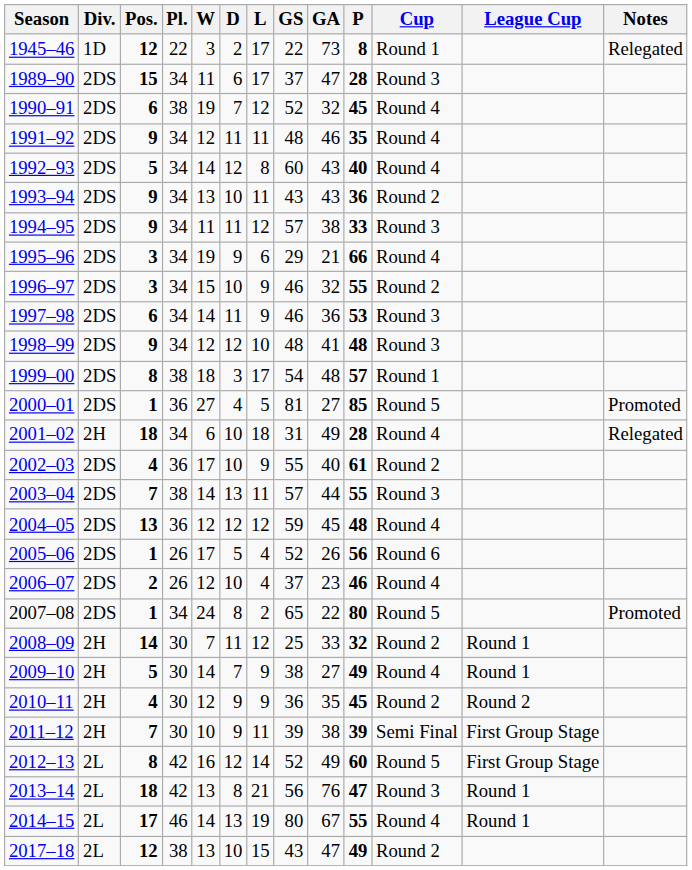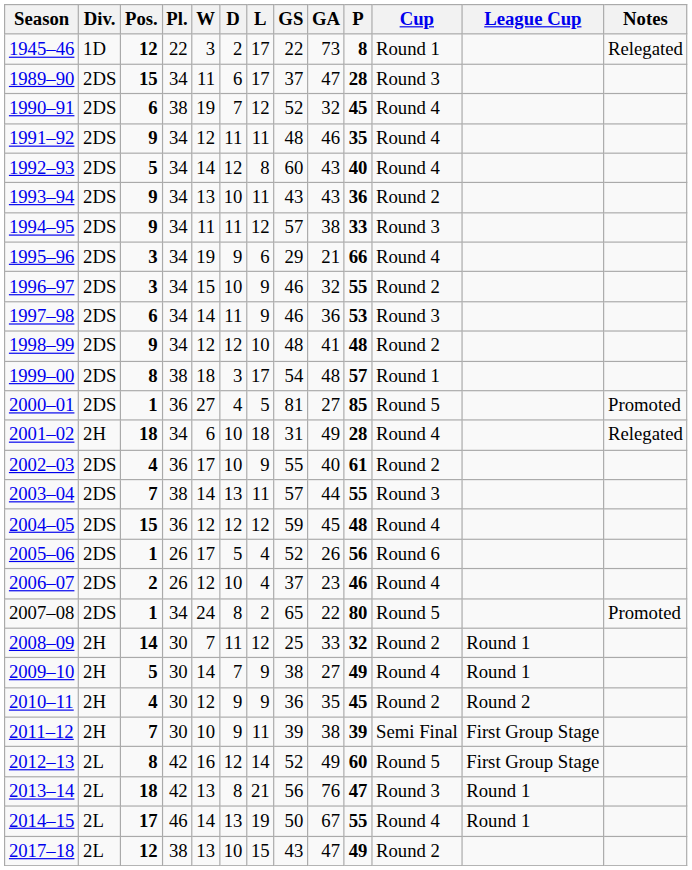1998–99 | Cup: Round 3 -> Round 2
2004–05 | Pos.: 13 -> 15
2014–15 | GS: 80 -> 50
